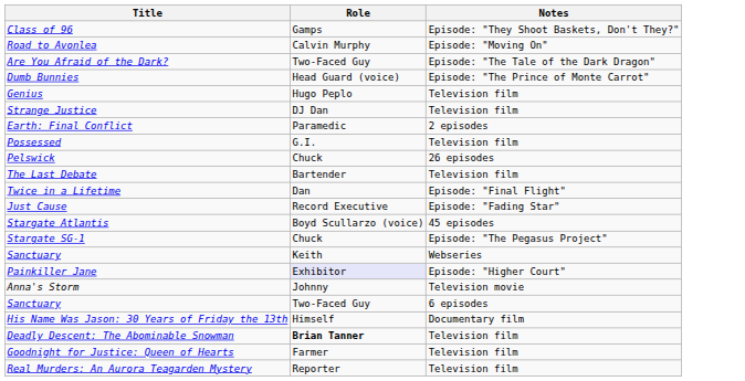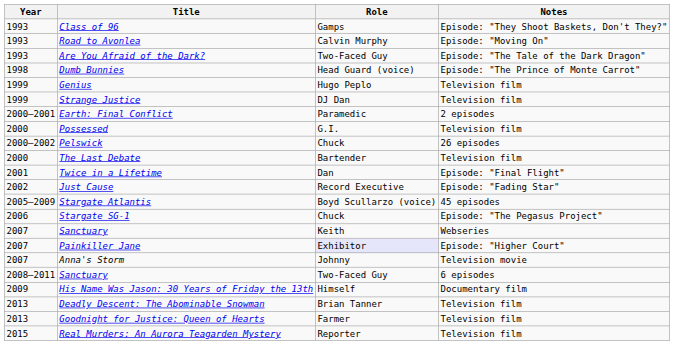+ column: Year | 1993 | 1993 | 1993 | 1998 | 1999 | 1999 | 2000–2001 | 2000 | 2000–2002 | 2000 | 2001 | 2002 | 2005–2009 | 2006 | 2007 | 2007 | 2007 | 2008–2011 | 2009 | 2013 | 2013 | 2015
Deadly Descent: The Abominable Snowman | Role: bold -> normal
